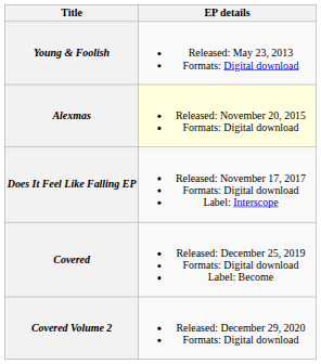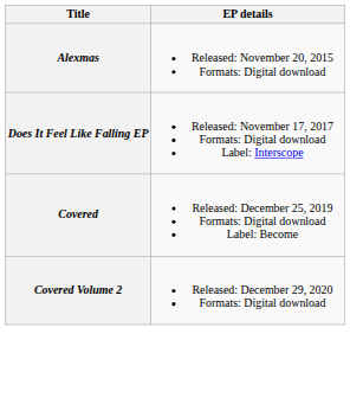- row: Young & Foolish | Released: May 23, 2013 Formats: Digital download
Alexmas | EP details: lightyellow background -> no background
